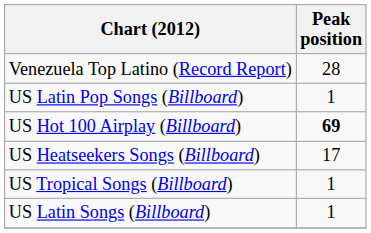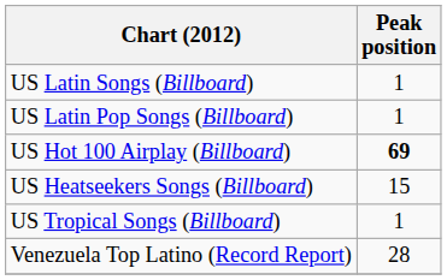rows swapped: US Latin Songs (Billboard) <-> Venezuela Top Latino (Record Report)
US Heatseekers Songs (Billboard) | Peak position: 17 -> 15
